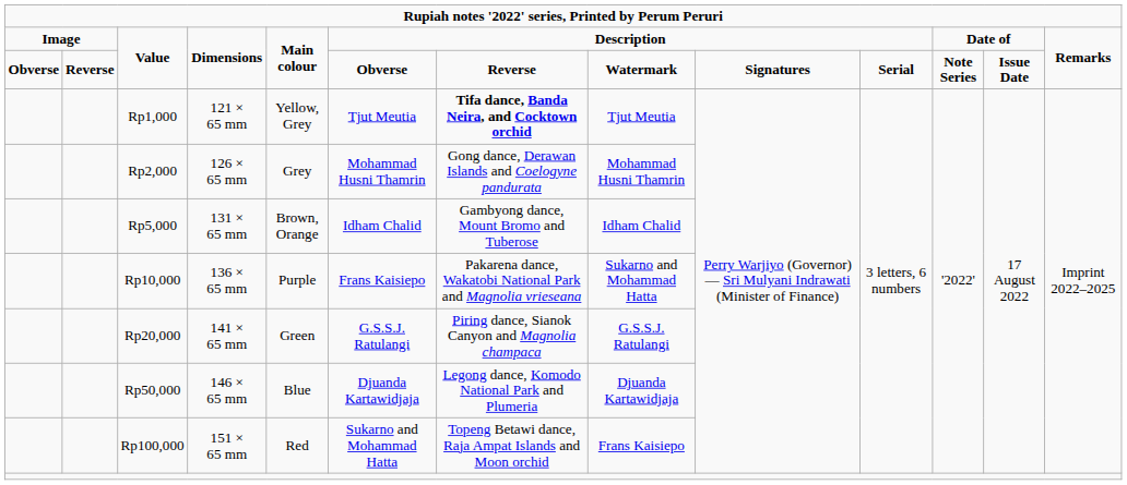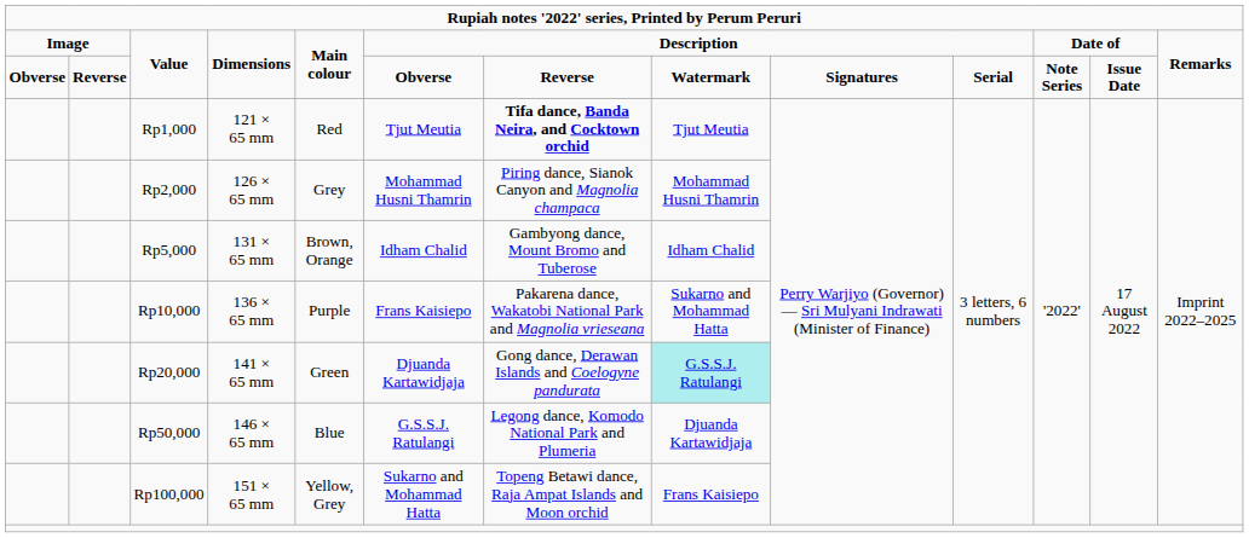Rp1,000 | column 5: Yellow, Grey -> Red
Rp2,000 | column 7: Gong dance, Derawan Islands and Coelogyne pandurata -> Piring dance, Sianok Canyon and Magnolia champaca
Rp20,000 | column 6: G.S.S.J. Ratulangi -> Djuanda Kartawidjaja
Rp20,000 | column 7: Piring dance, Sianok Canyon and Magnolia champaca -> Gong dance, Derawan Islands and Coelogyne pandurata
Rp20,000 | column 8: no background -> paleturquoise background
Rp50,000 | column 6: Djuanda Kartawidjaja -> G.S.S.J. Ratulangi
Rp100,000 | column 5: Red -> Yellow, Grey
